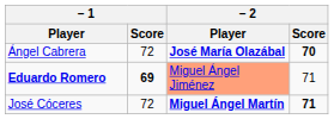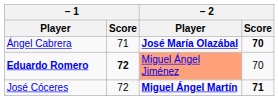Ángel Cabrera | – 1 / Score: 72 -> 71
Eduardo Romero | – 1 / Score: 69 -> 72
Eduardo Romero | – 2 / Score: 71 -> 70
